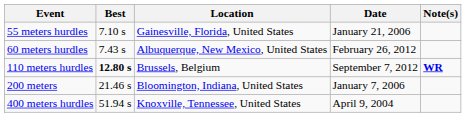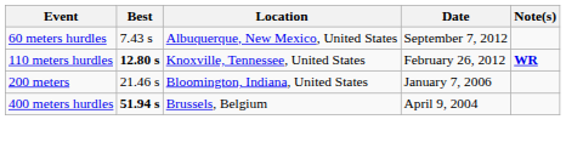- row: 55 meters hurdles | 7.10 s | Gainesville, Florida, United States | January 21, 2006
60 meters hurdles | Date: February 26, 2012 -> September 7, 2012
110 meters hurdles | Location: Brussels, Belgium -> Knoxville, Tennessee, United States
110 meters hurdles | Date: September 7, 2012 -> February 26, 2012
400 meters hurdles | Best: normal -> bold
400 meters hurdles | Location: Knoxville, Tennessee, United States -> Brussels, Belgium
